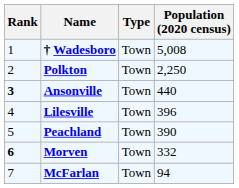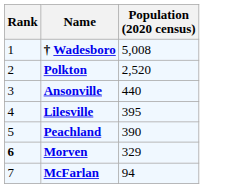- column: Type | Town | Town | Town | Town | Town | Town | Town
Polkton | Population (2020 census): 2,250 -> 2,520
Ansonville | Rank: bold -> normal
Lilesville | Population (2020 census): 396 -> 395
Morven | Population (2020 census): 332 -> 329
